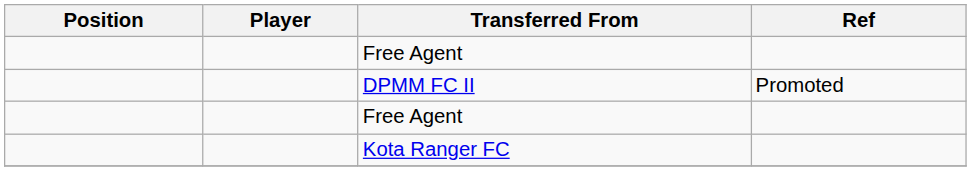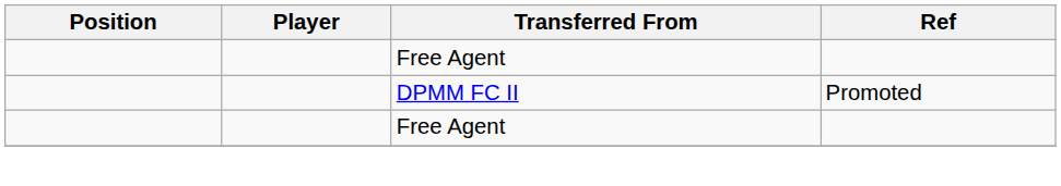- row: Kota Ranger FC
